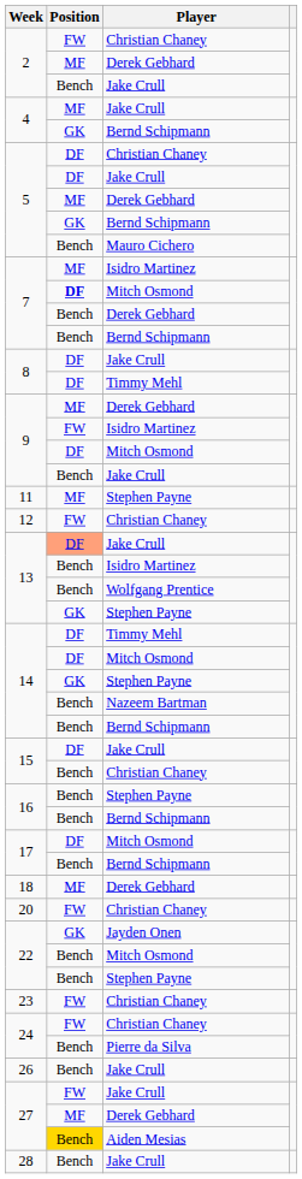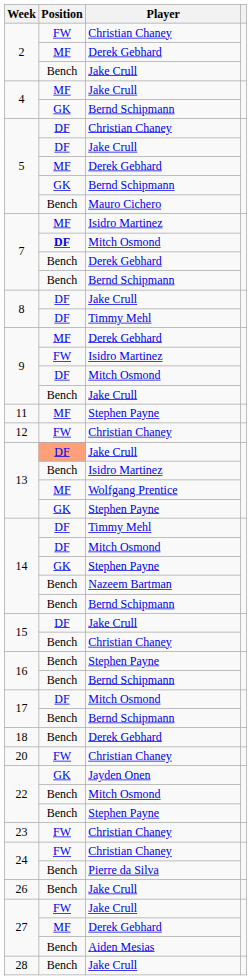13 / Wolfgang Prentice | Position: Bench -> MF
18 | Position: MF -> Bench
27 / Aiden Mesias | Position: gold background -> no background
